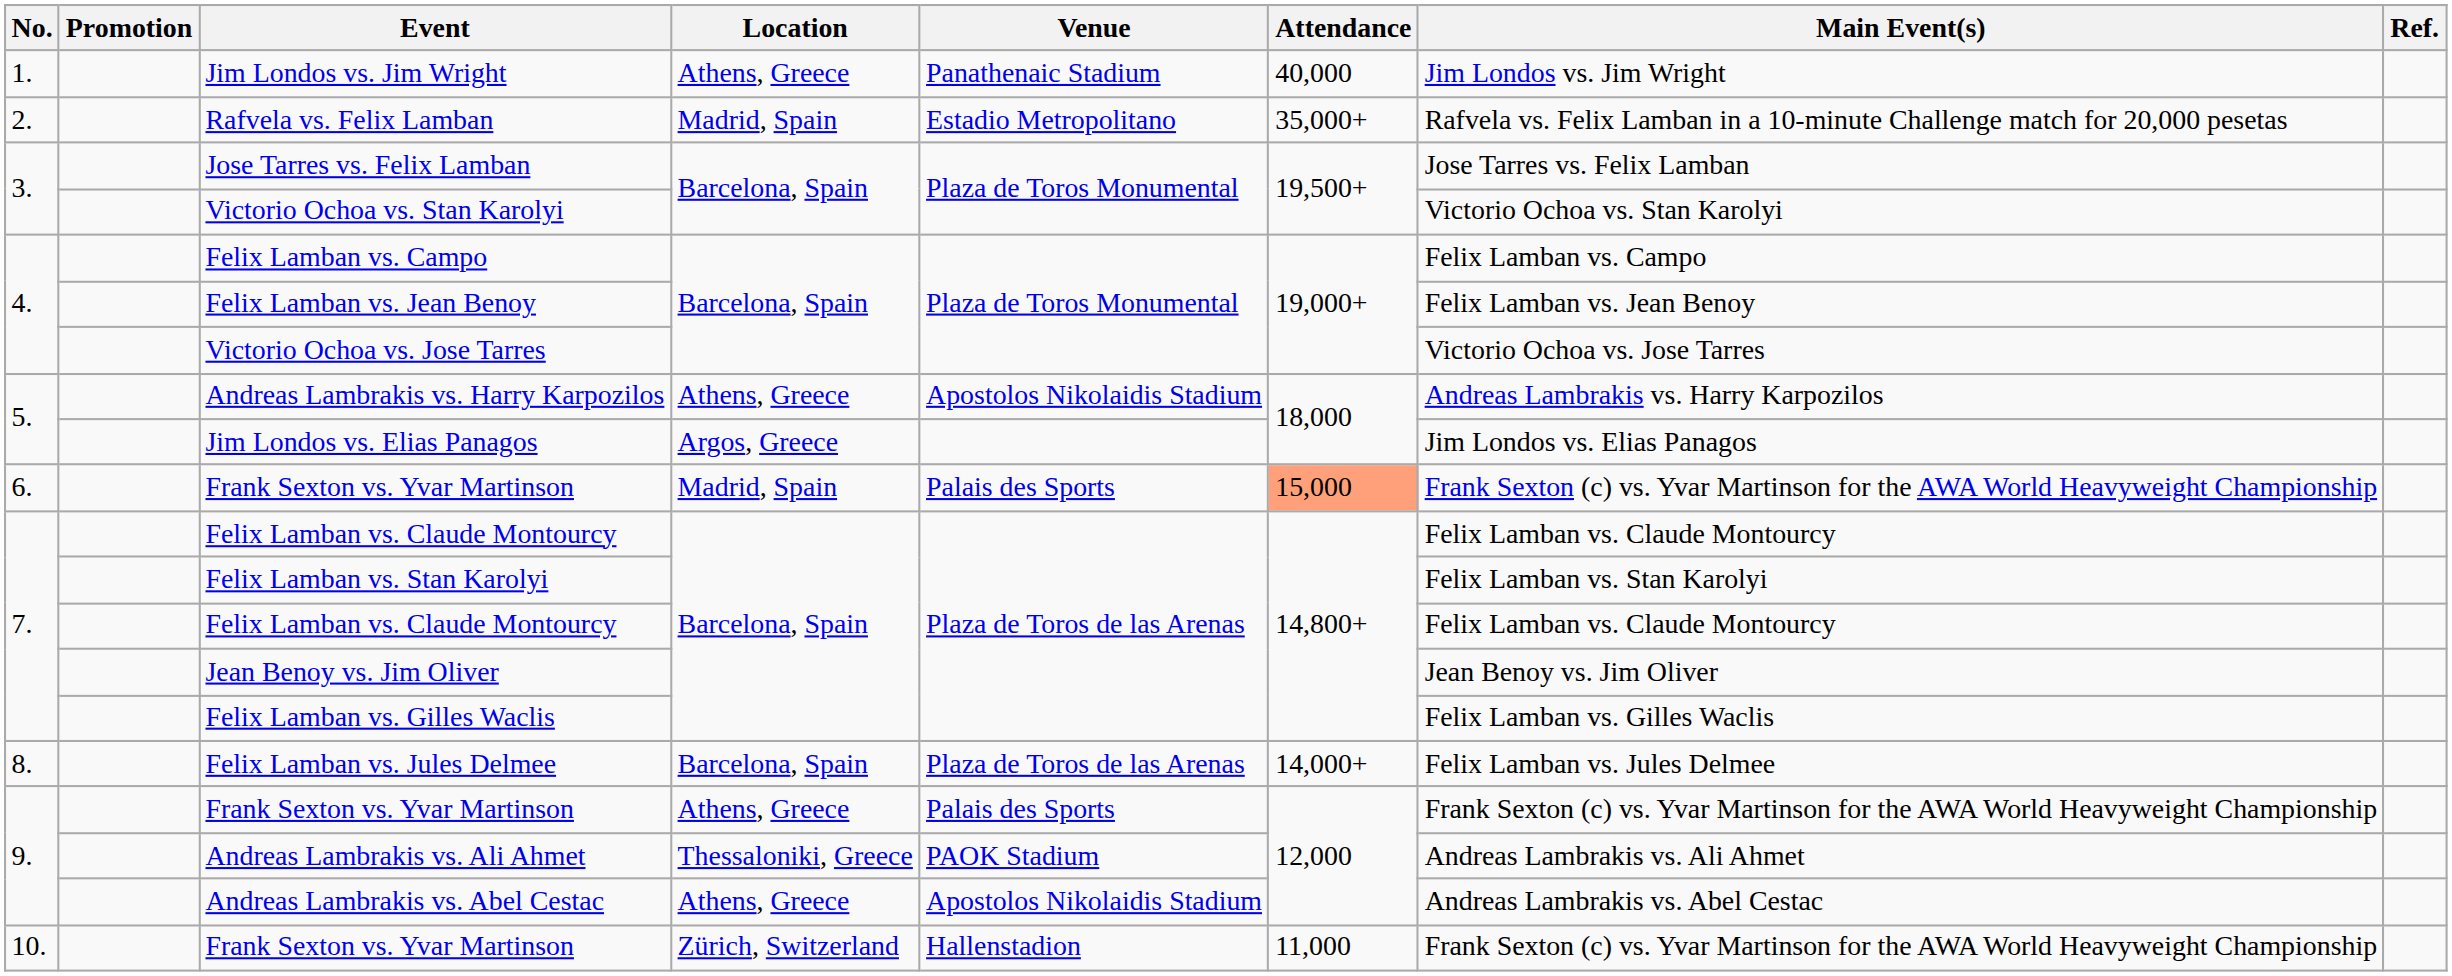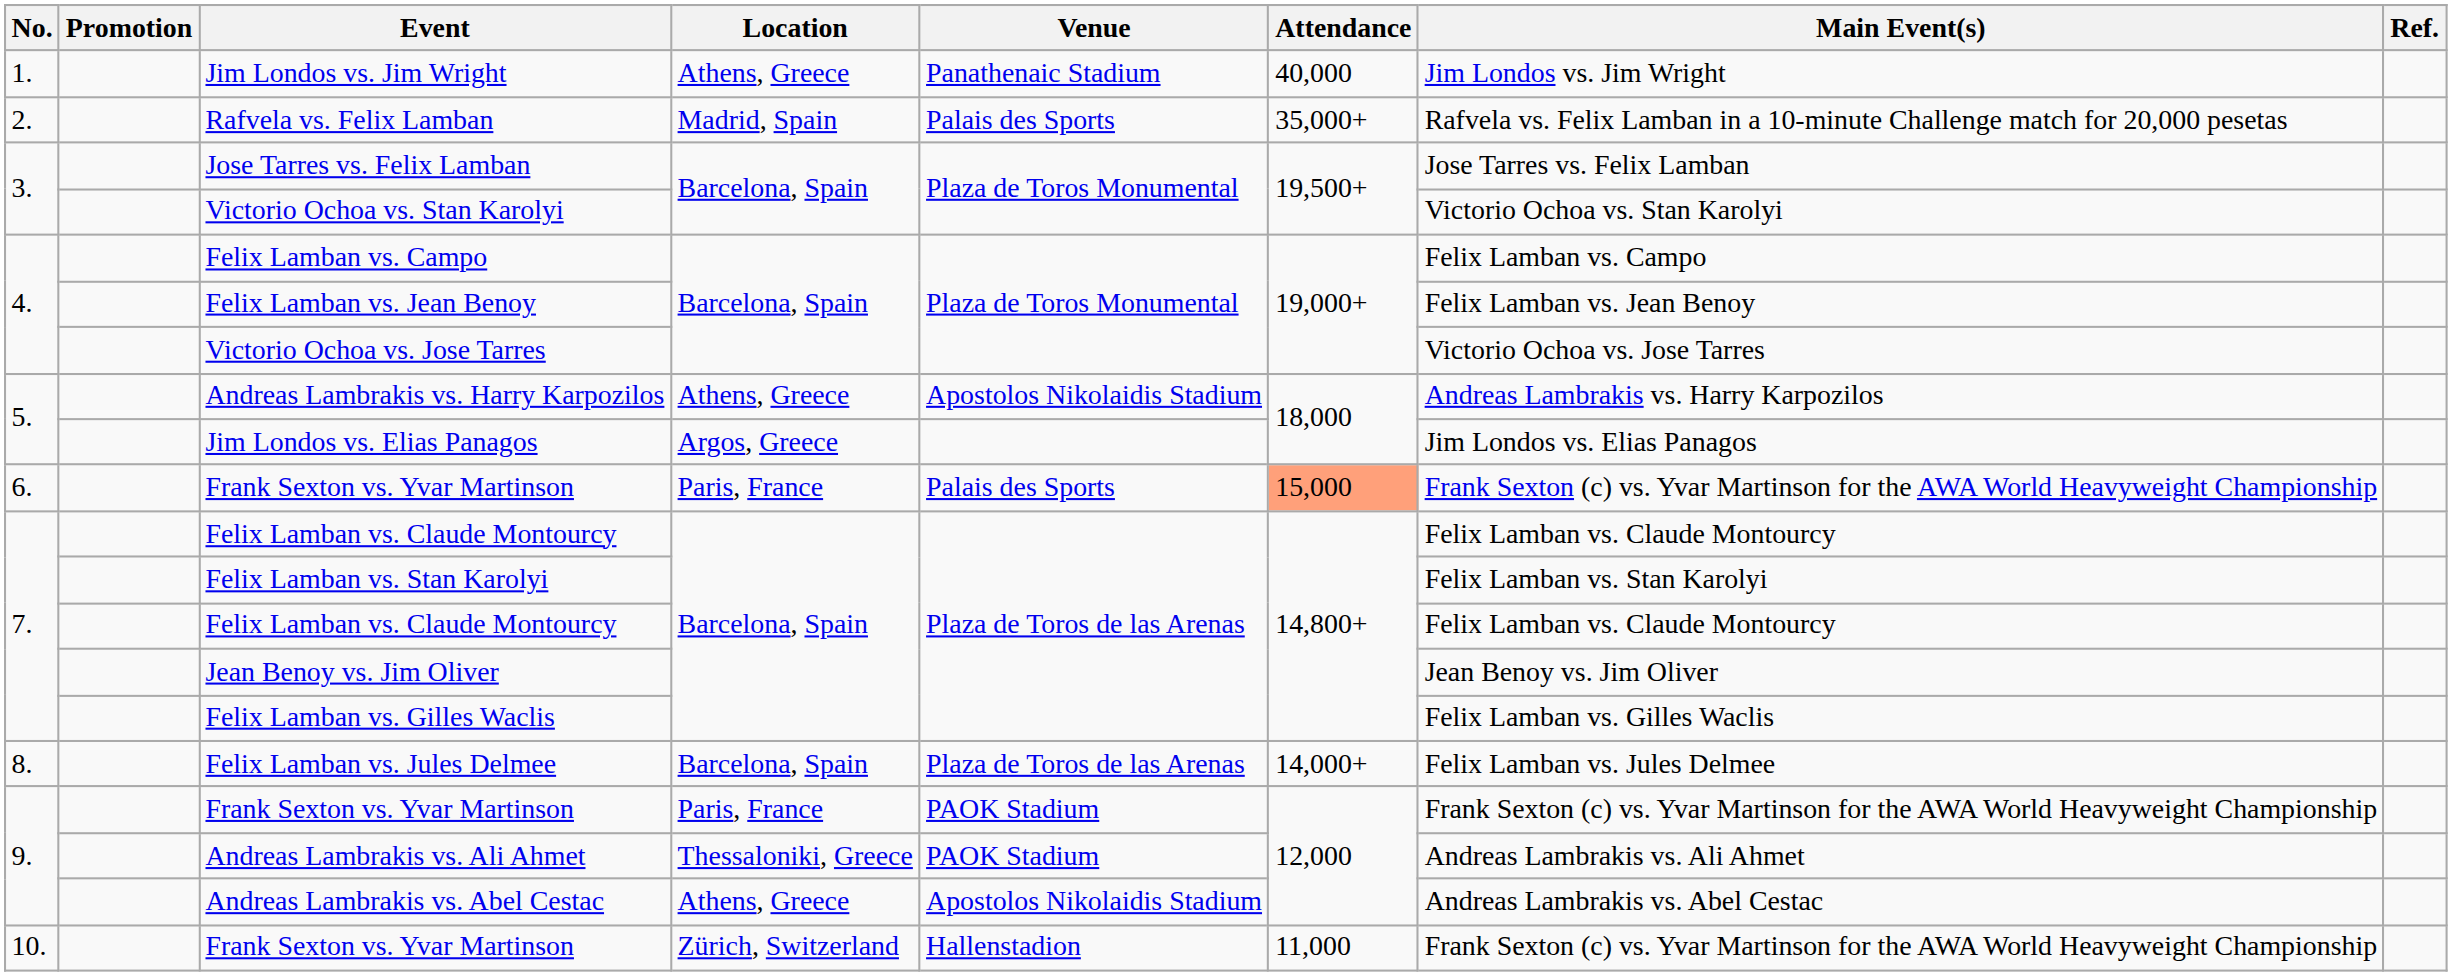Rafvela vs. Felix Lamban | Venue: Estadio Metropolitano -> Palais des Sports
6. / Frank Sexton vs. Yvar Martinson | Location: Madrid, Spain -> Paris, France
9. / Frank Sexton vs. Yvar Martinson | Location: Athens, Greece -> Paris, France
9. / Frank Sexton vs. Yvar Martinson | Venue: Palais des Sports -> PAOK Stadium
